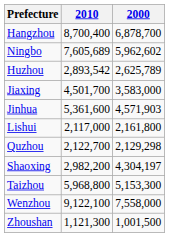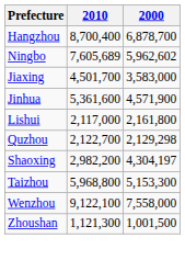- row: Huzhou | 2,893,542 | 2,625,789
Jinhua | 2000: 4,571,903 -> 4,571,900
